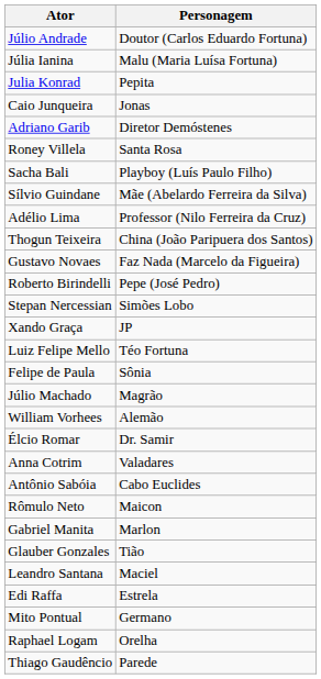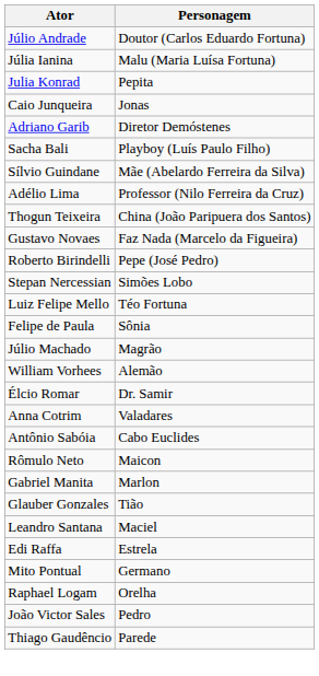- row: Roney Villela | Santa Rosa
- row: Xando Graça | JP
+ row: João Victor Sales | Pedro
